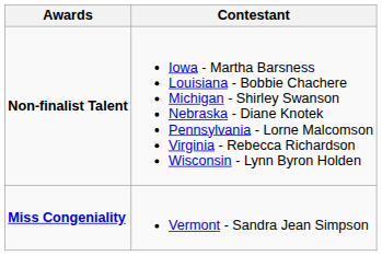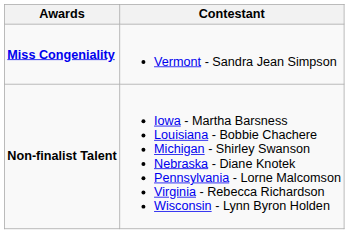rows swapped: Miss Congeniality <-> Non-finalist Talent
